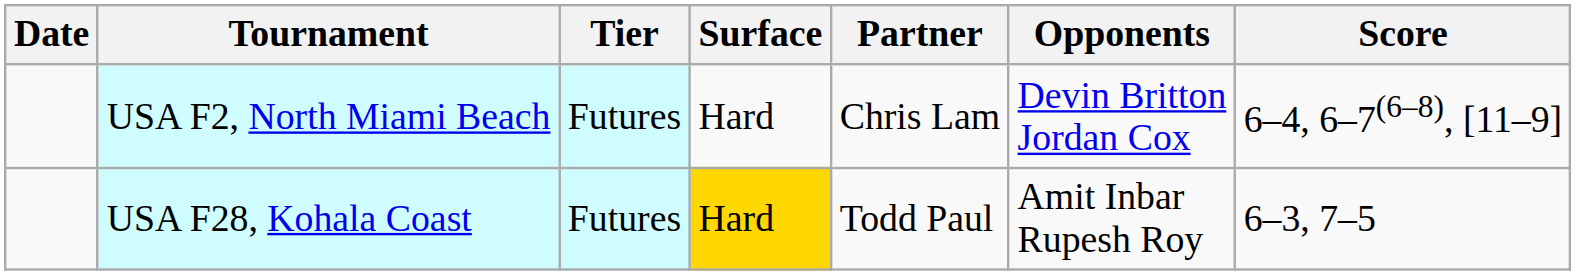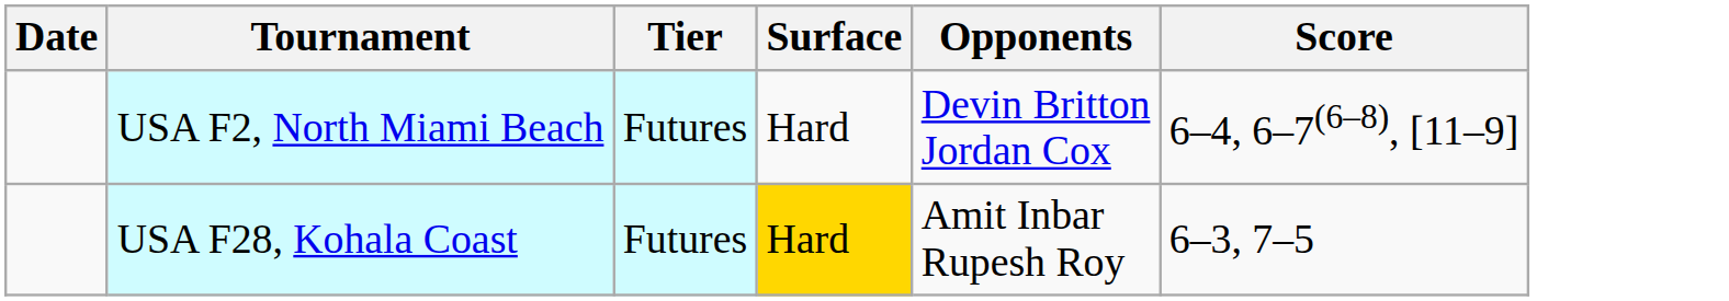- column: Partner | Chris Lam | Todd Paul
